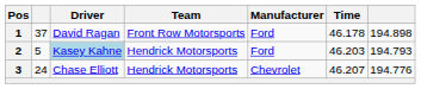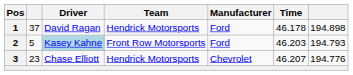1 | Team: Front Row Motorsports -> Hendrick Motorsports
2 | Team: Hendrick Motorsports -> Front Row Motorsports
3 | column 2: 24 -> 23
